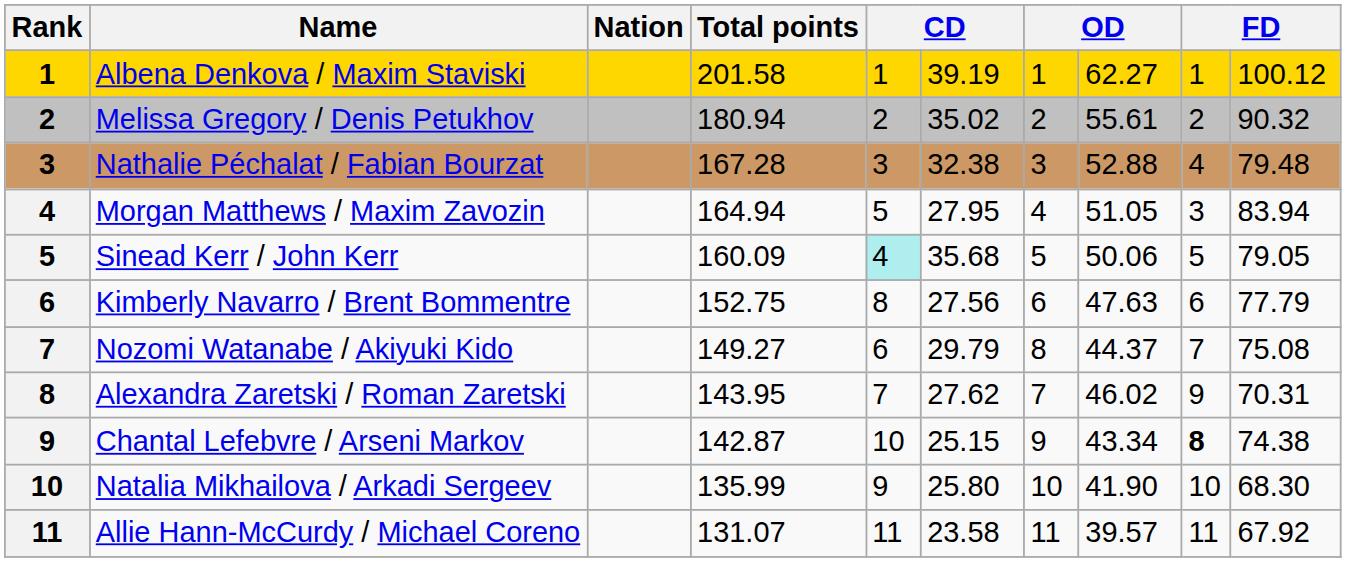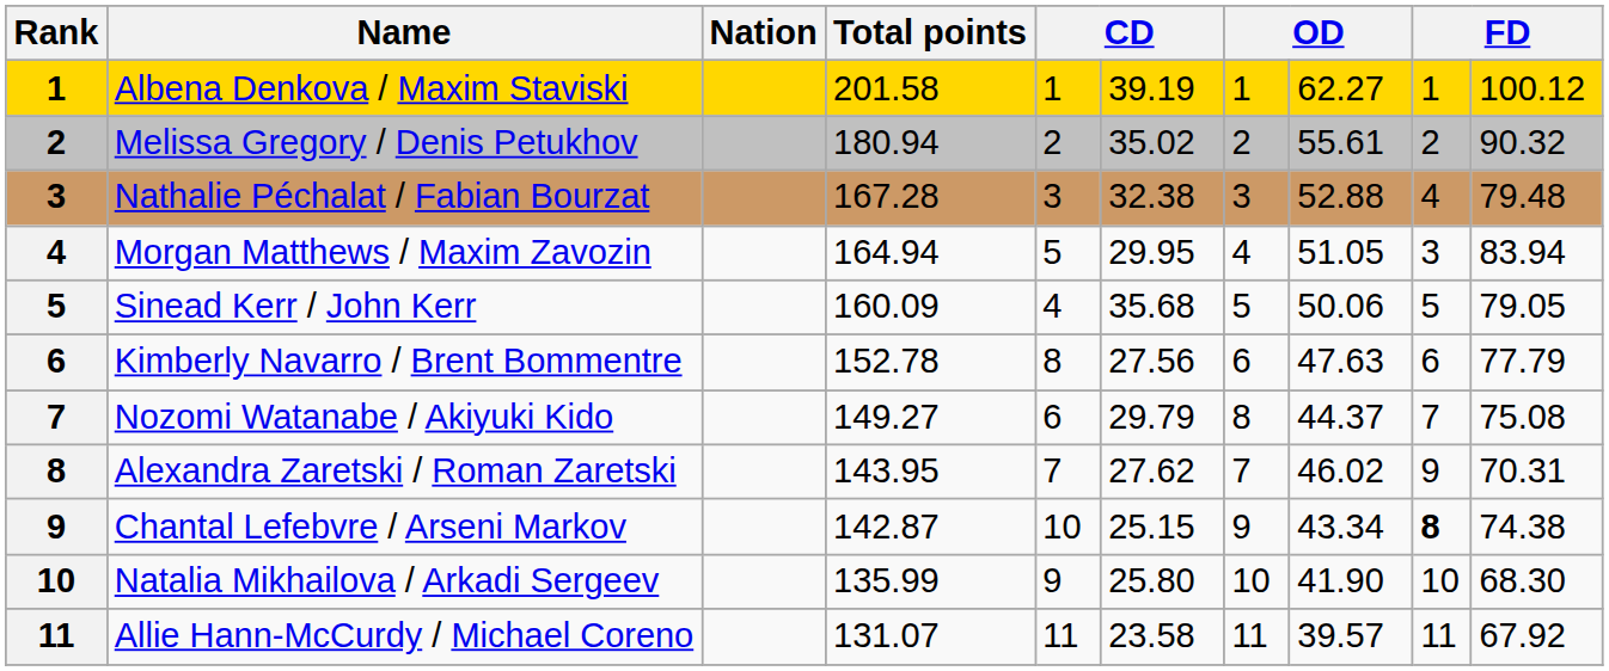Morgan Matthews / Maxim Zavozin | column 6: 27.95 -> 29.95
Sinead Kerr / John Kerr | column 5: paleturquoise background -> no background
Kimberly Navarro / Brent Bommentre | Total points: 152.75 -> 152.78
